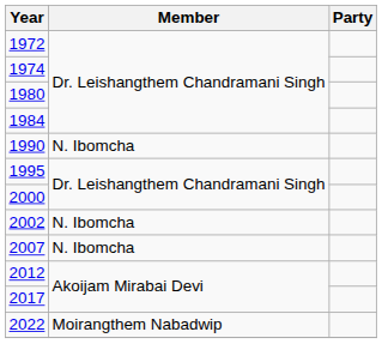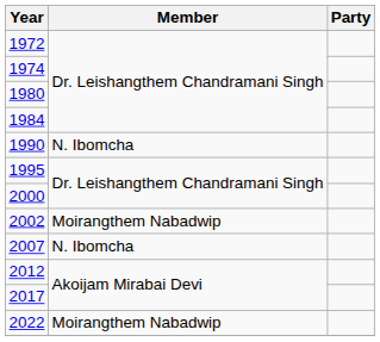2002 | Member: N. Ibomcha -> Moirangthem Nabadwip
